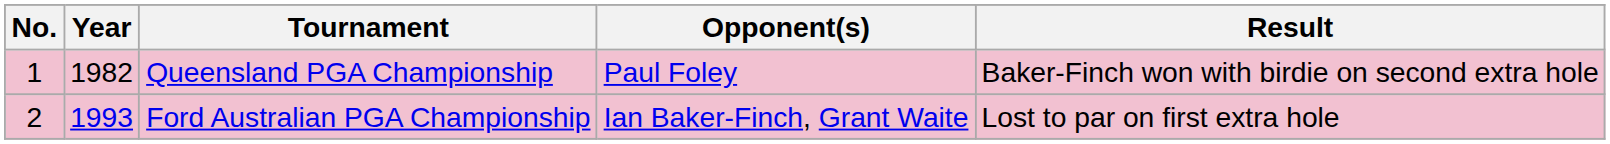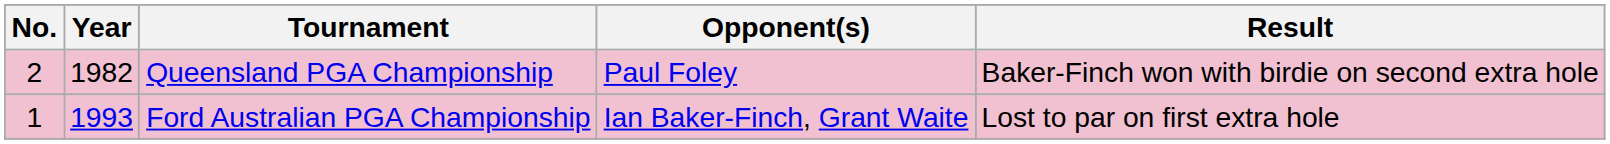Queensland PGA Championship | No.: 1 -> 2
Ford Australian PGA Championship | No.: 2 -> 1
